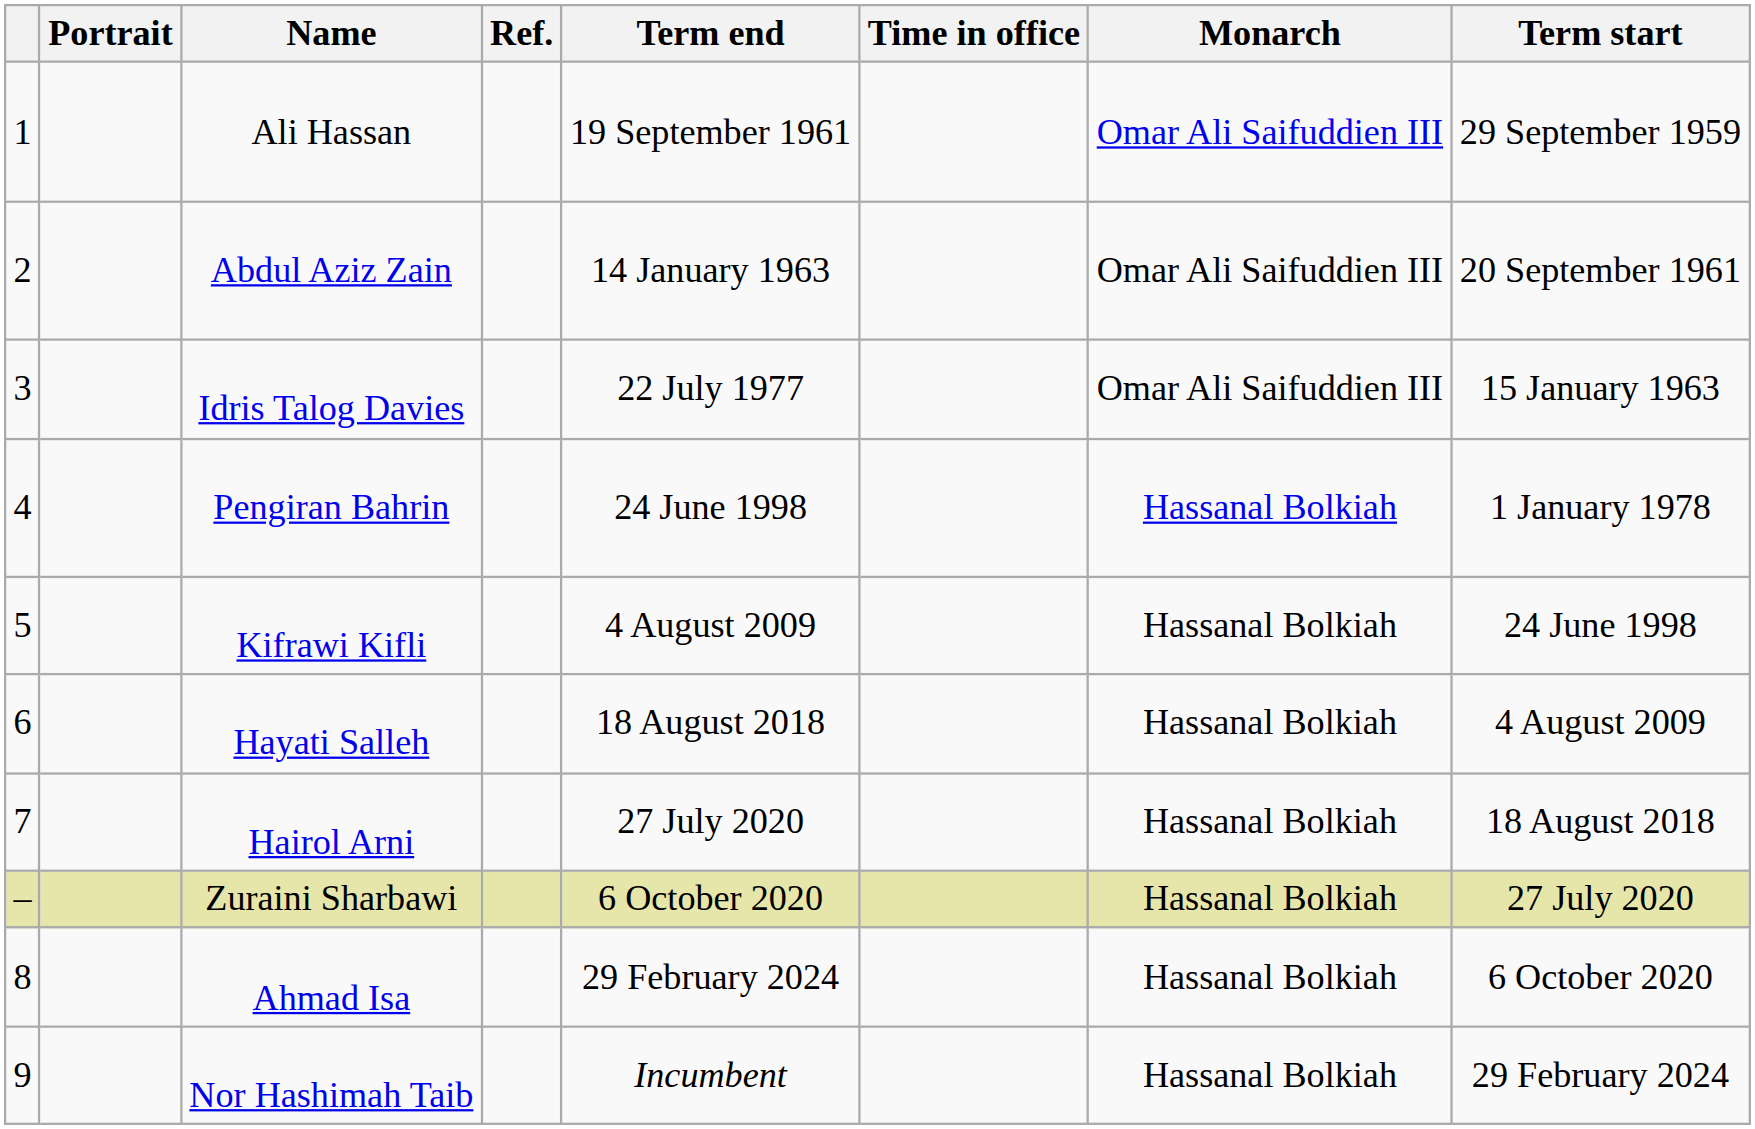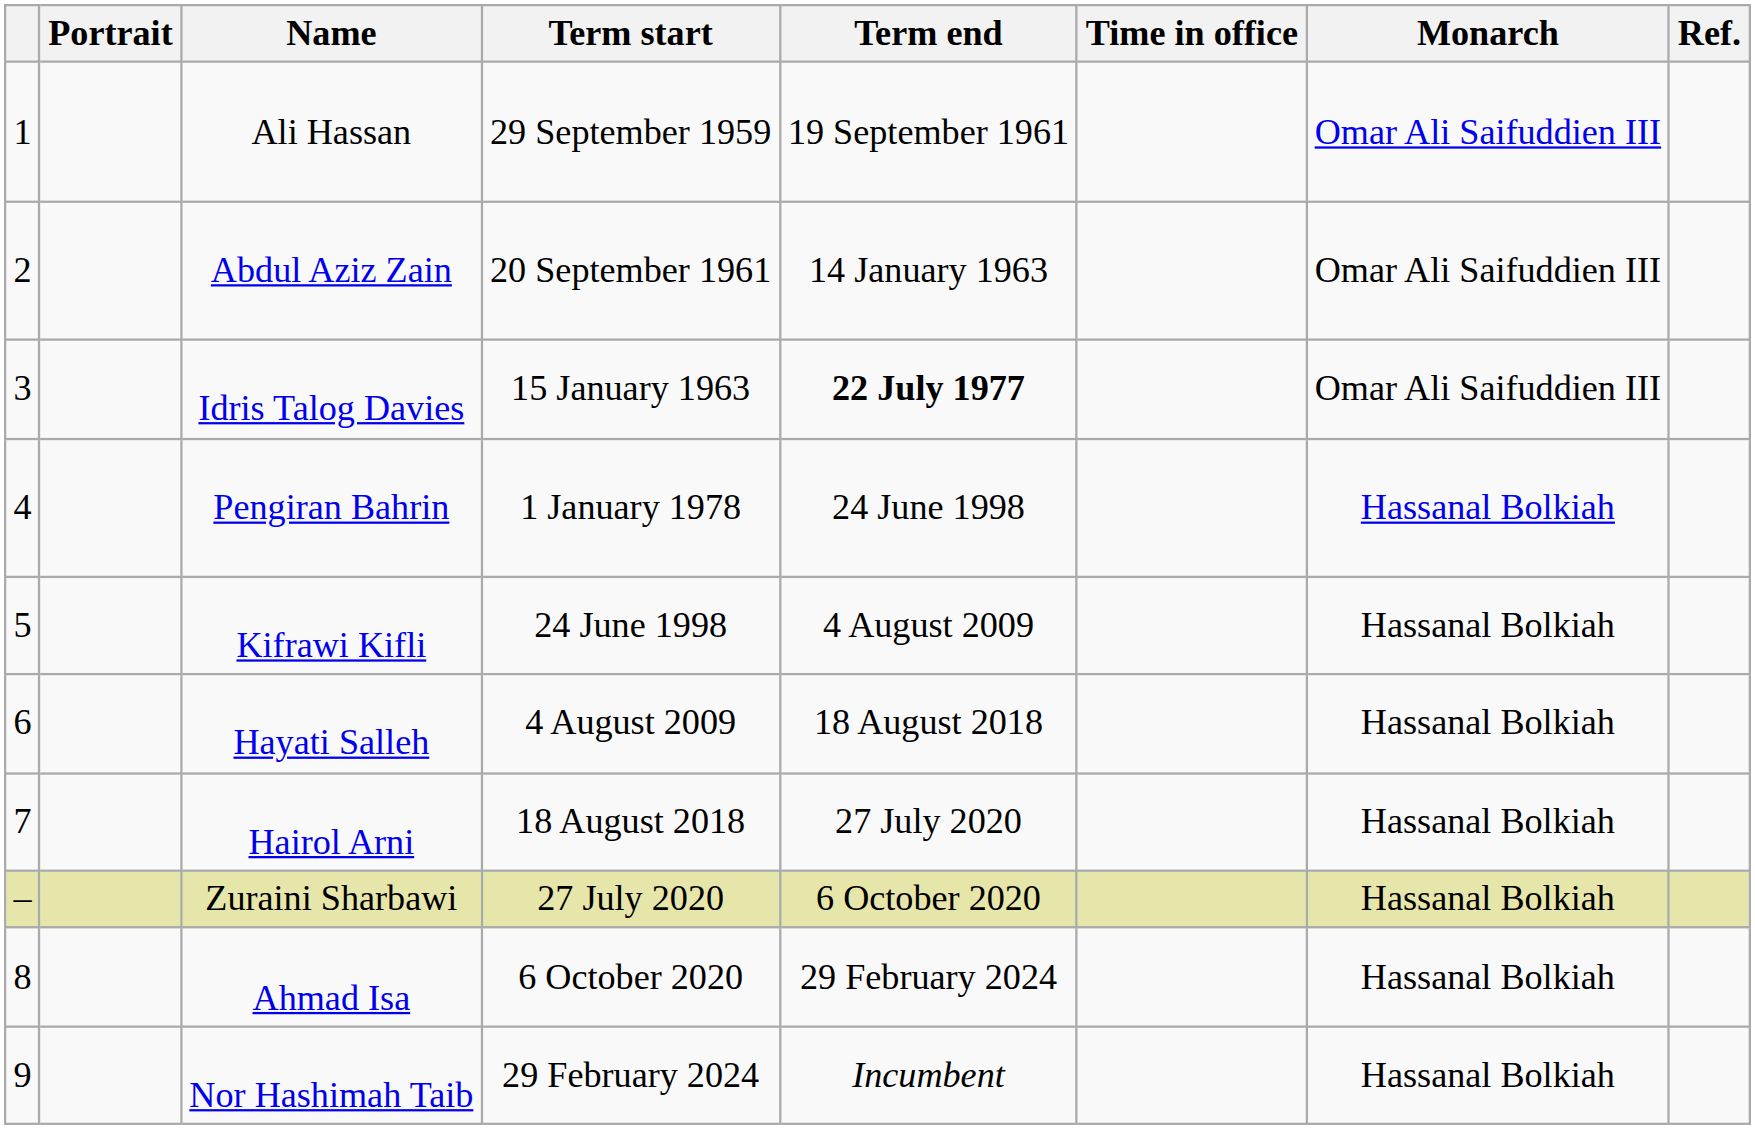columns swapped: Term start <-> Ref.
Idris Talog Davies | Term end: normal -> bold
